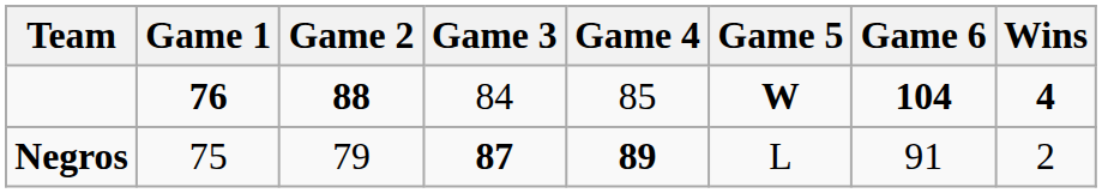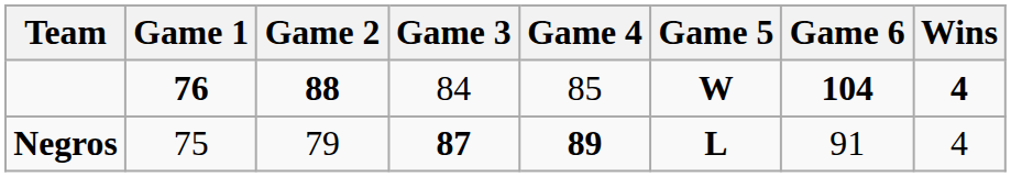Negros | Game 5: normal -> bold
Negros | Wins: 2 -> 4
